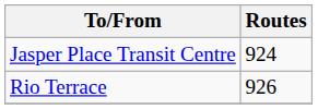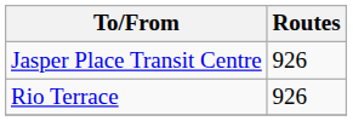Jasper Place Transit Centre | Routes: 924 -> 926
